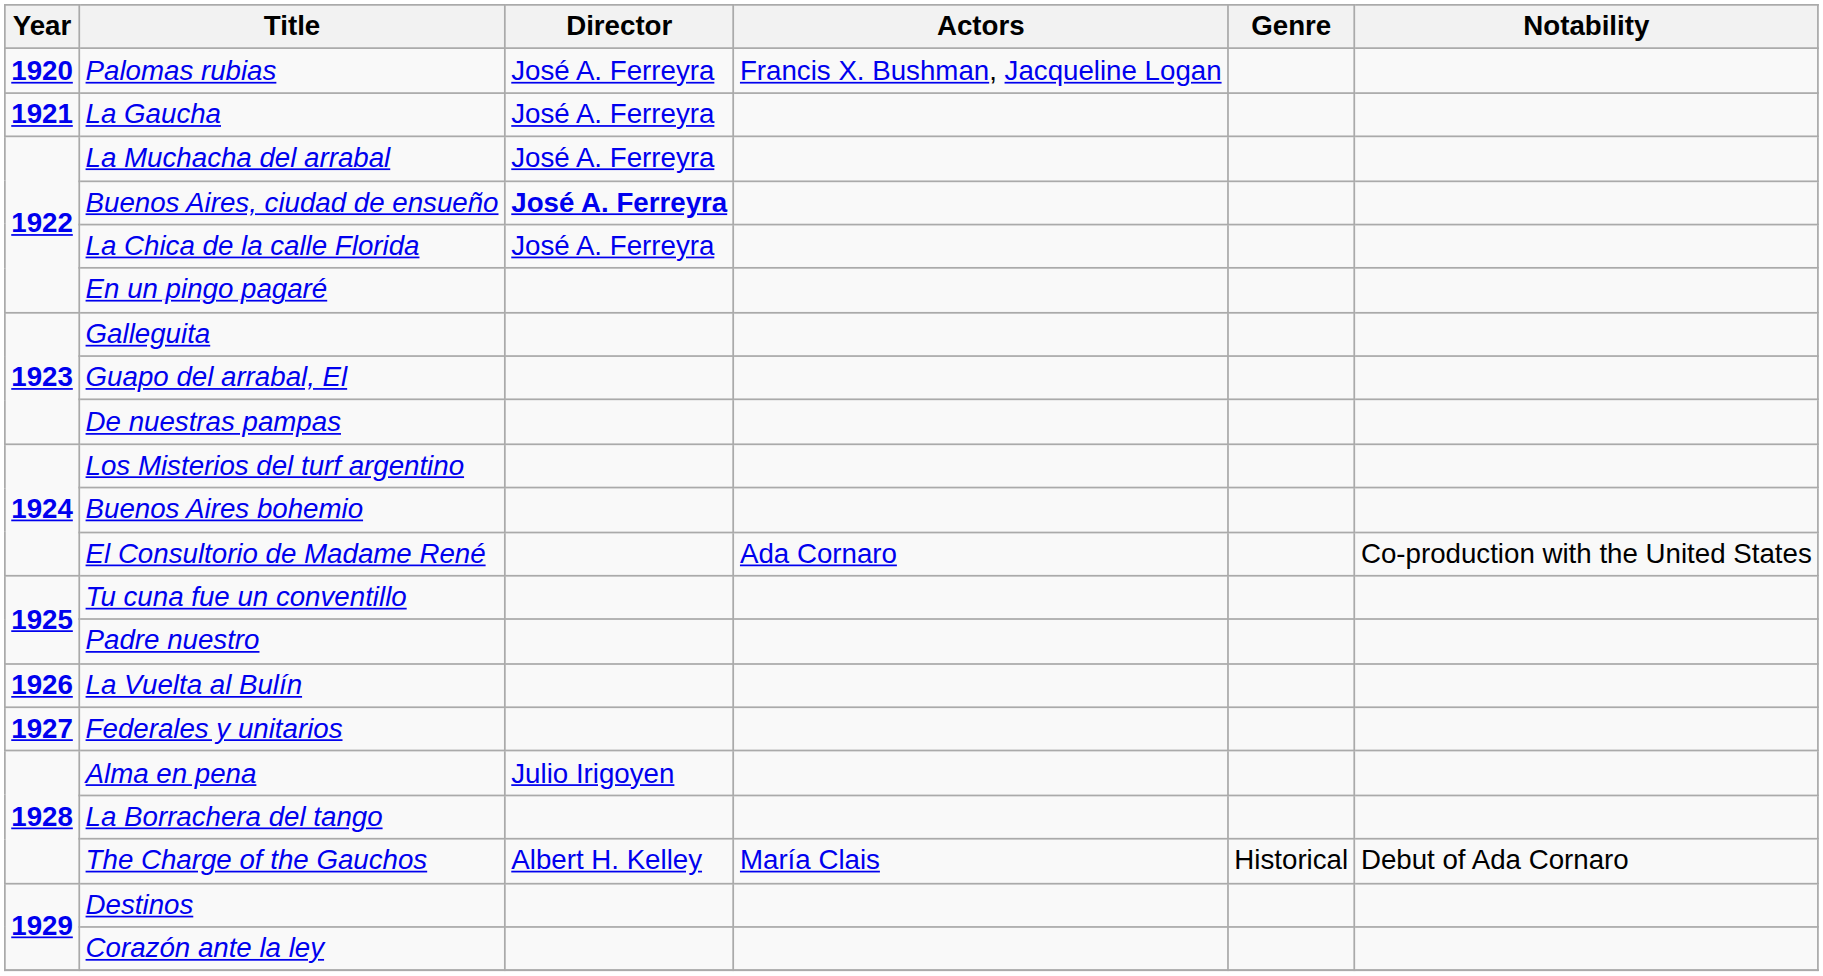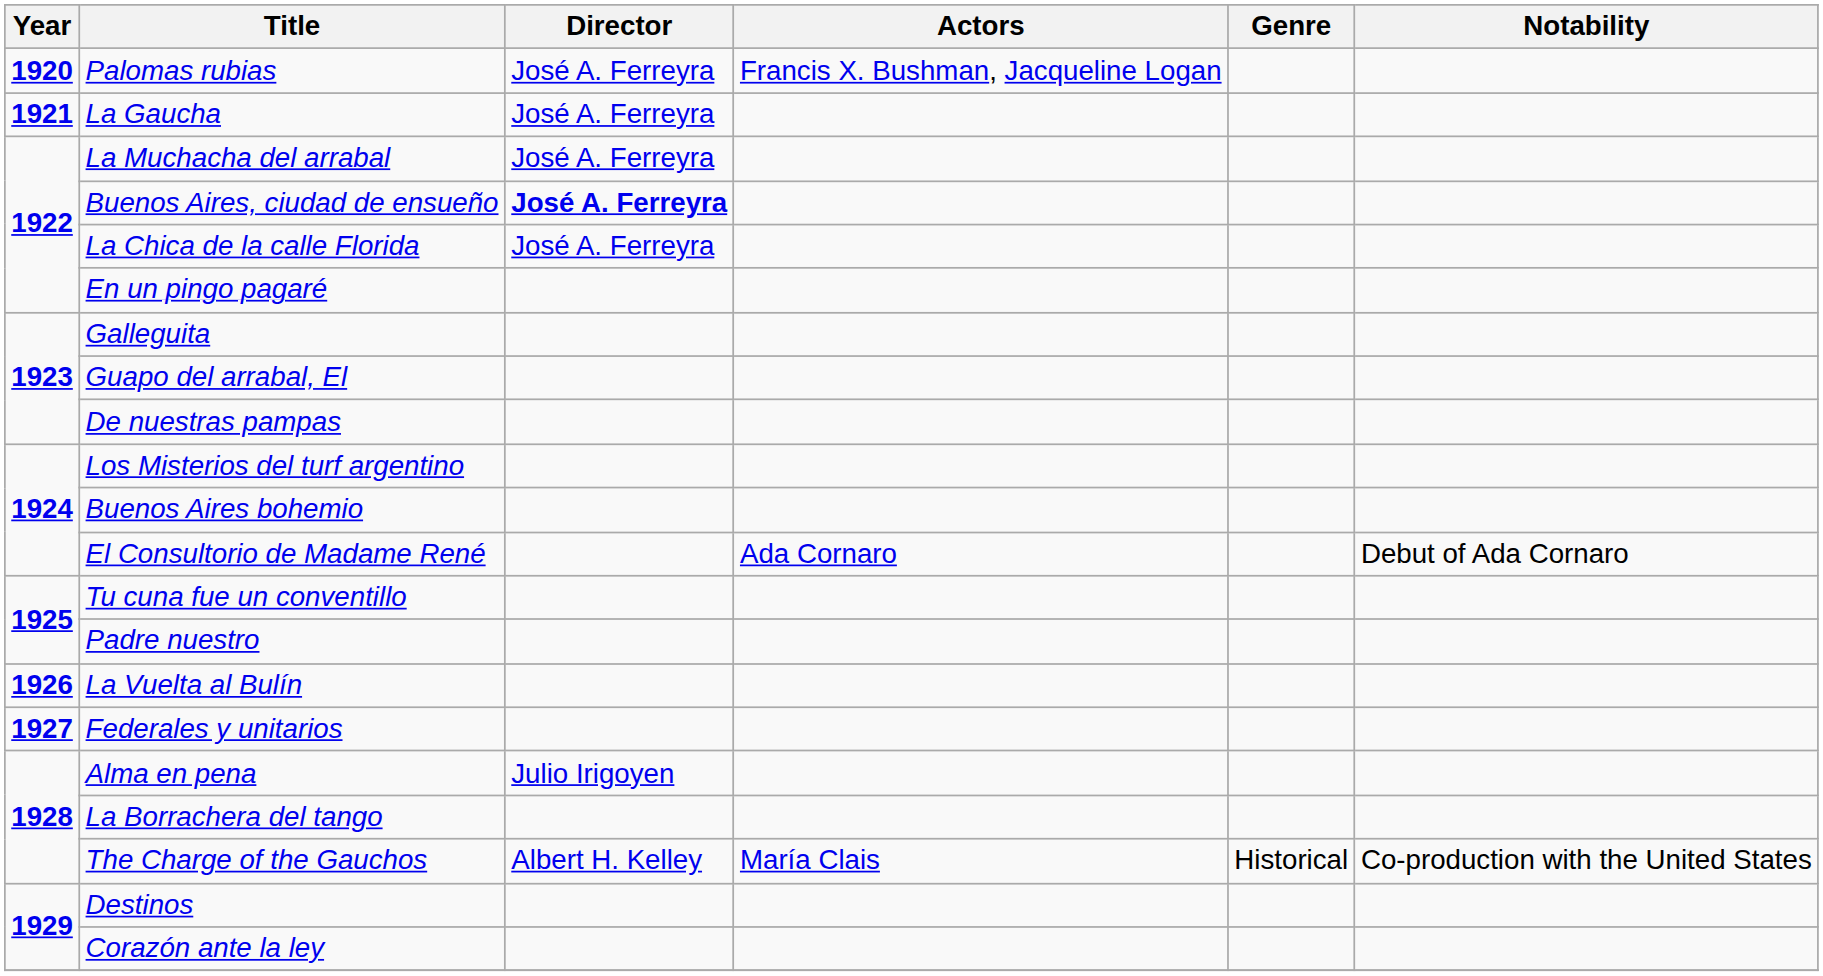El Consultorio de Madame René | Notability: Co-production with the United States -> Debut of Ada Cornaro
The Charge of the Gauchos | Notability: Debut of Ada Cornaro -> Co-production with the United States
